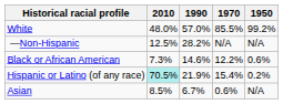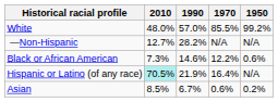—Non-Hispanic | 2010: 12.5% -> 12.7%
Hispanic or Latino (of any race) | 1970: 15.4% -> 16.4%
Hispanic or Latino (of any race) | 1950: 0.2% -> N/A
Asian | 1950: N/A -> 0.2%
